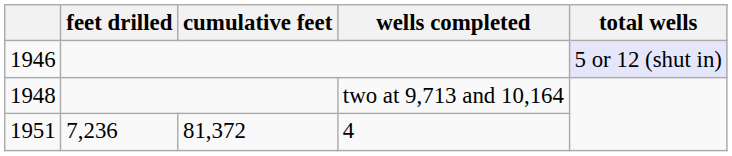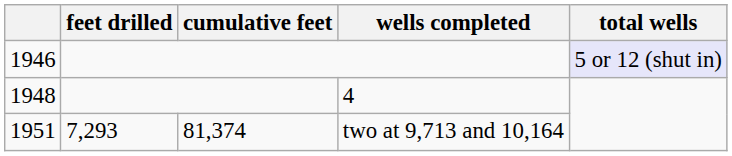1948 | wells completed: two at 9,713 and 10,164 -> 4
1951 | feet drilled: 7,236 -> 7,293
1951 | cumulative feet: 81,372 -> 81,374
1951 | wells completed: 4 -> two at 9,713 and 10,164
